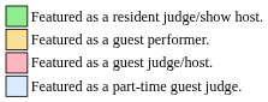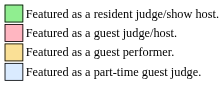rows swapped: Featured as a guest judge/host. <-> Featured as a guest performer.
